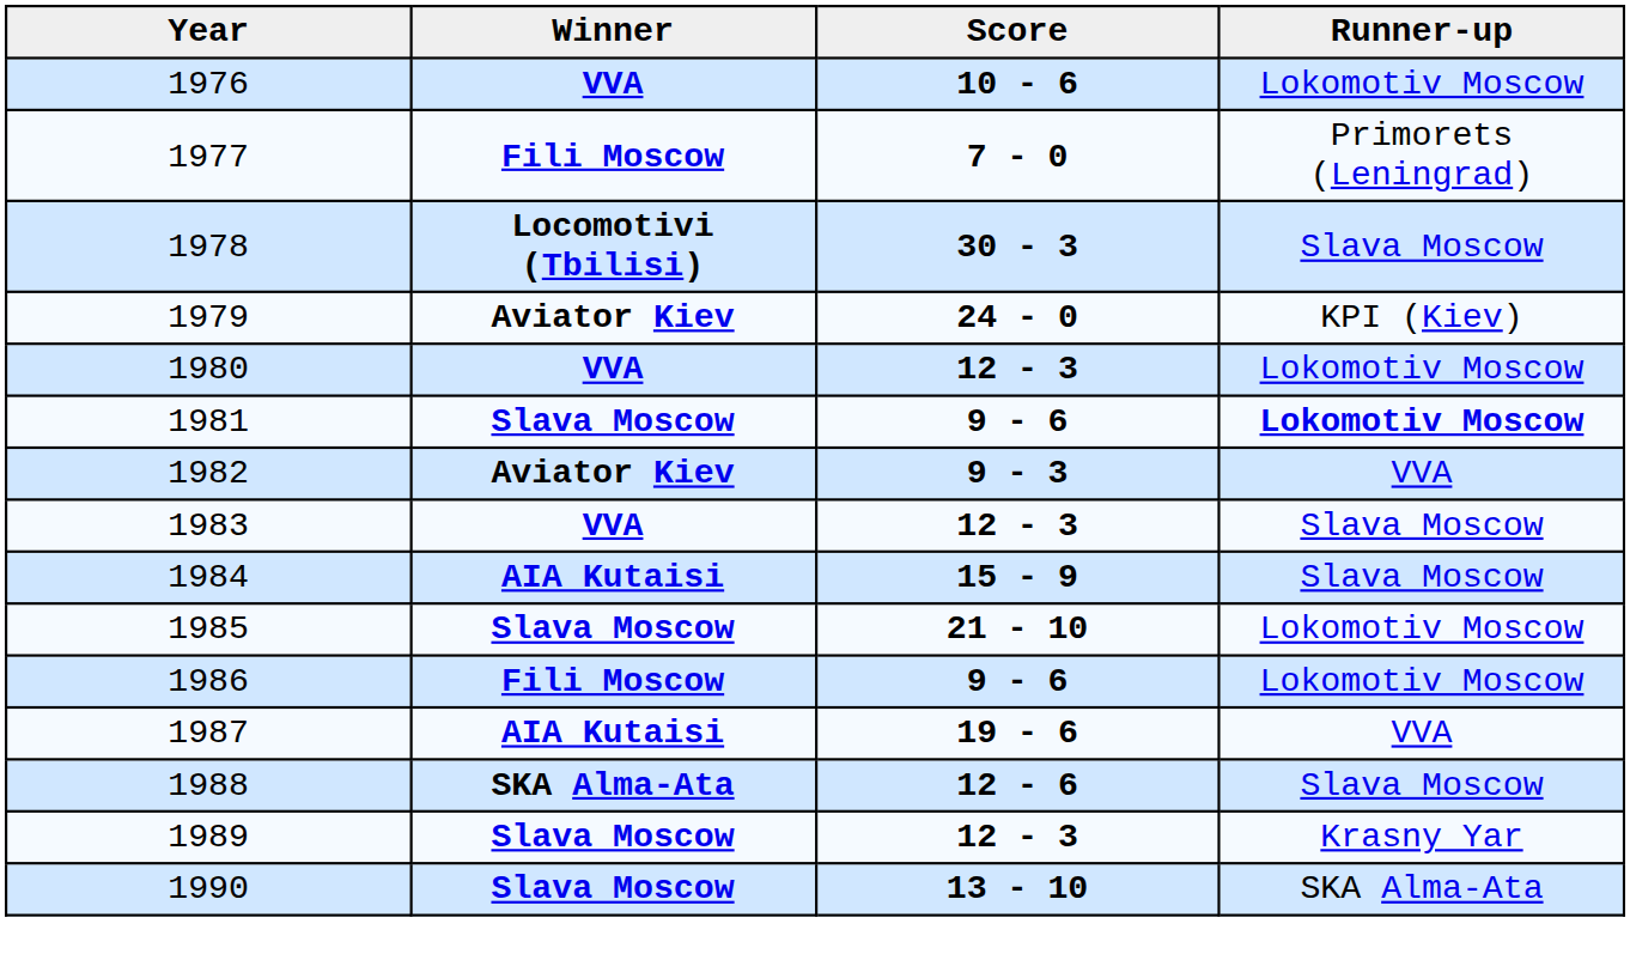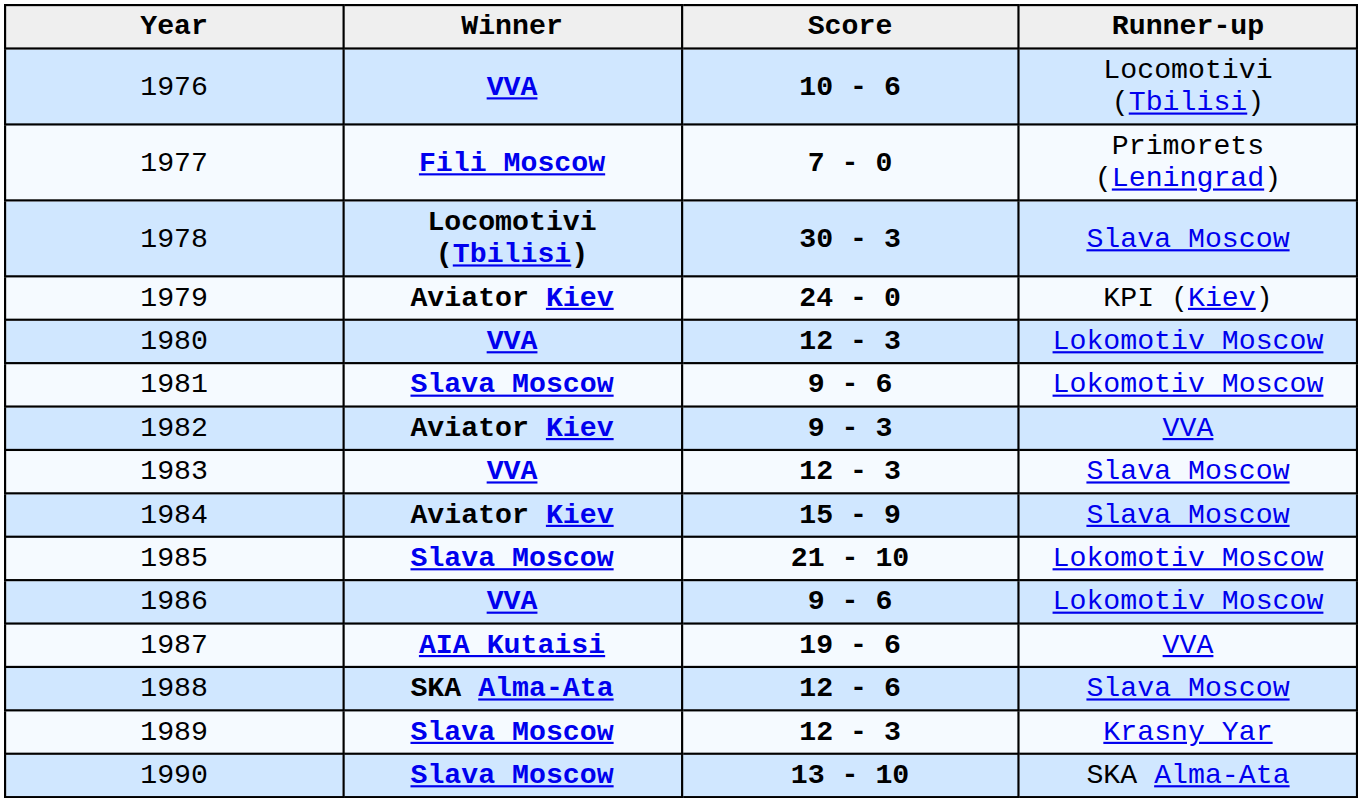1976 | Runner-up: Lokomotiv Moscow -> Locomotivi (Tbilisi)
1981 | Runner-up: bold -> normal
1984 | Winner: AIA Kutaisi -> Aviator Kiev
1986 | Winner: Fili Moscow -> VVA
